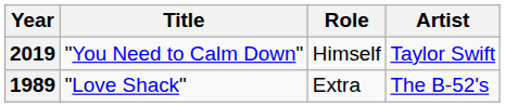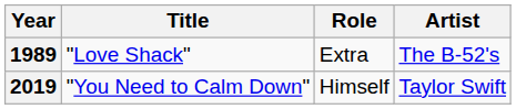rows swapped: 1989 <-> 2019
